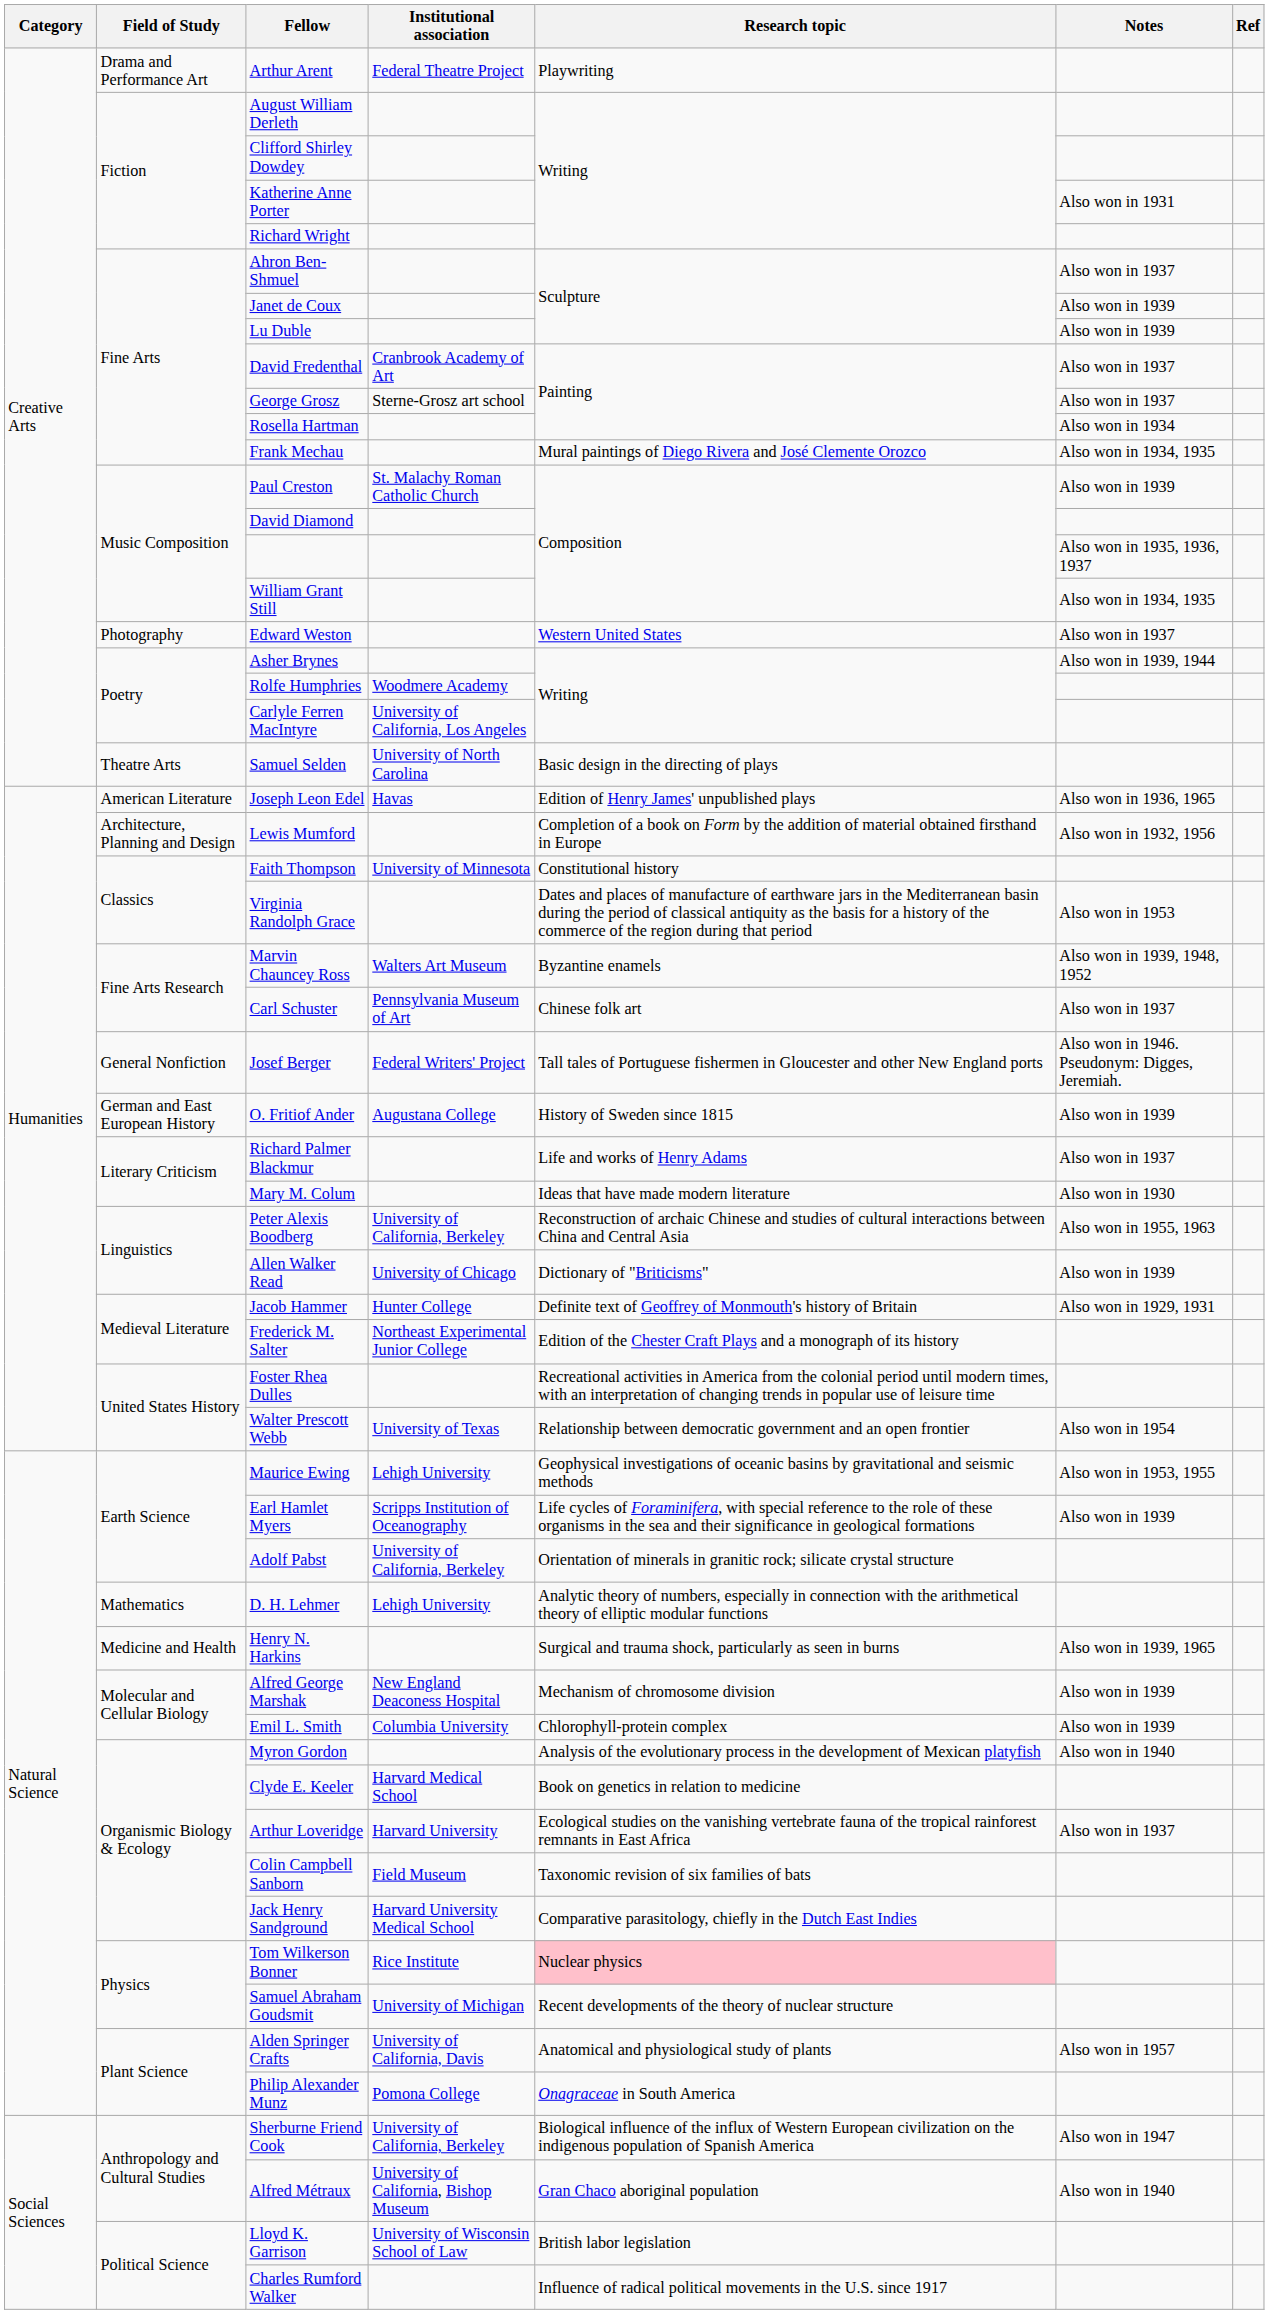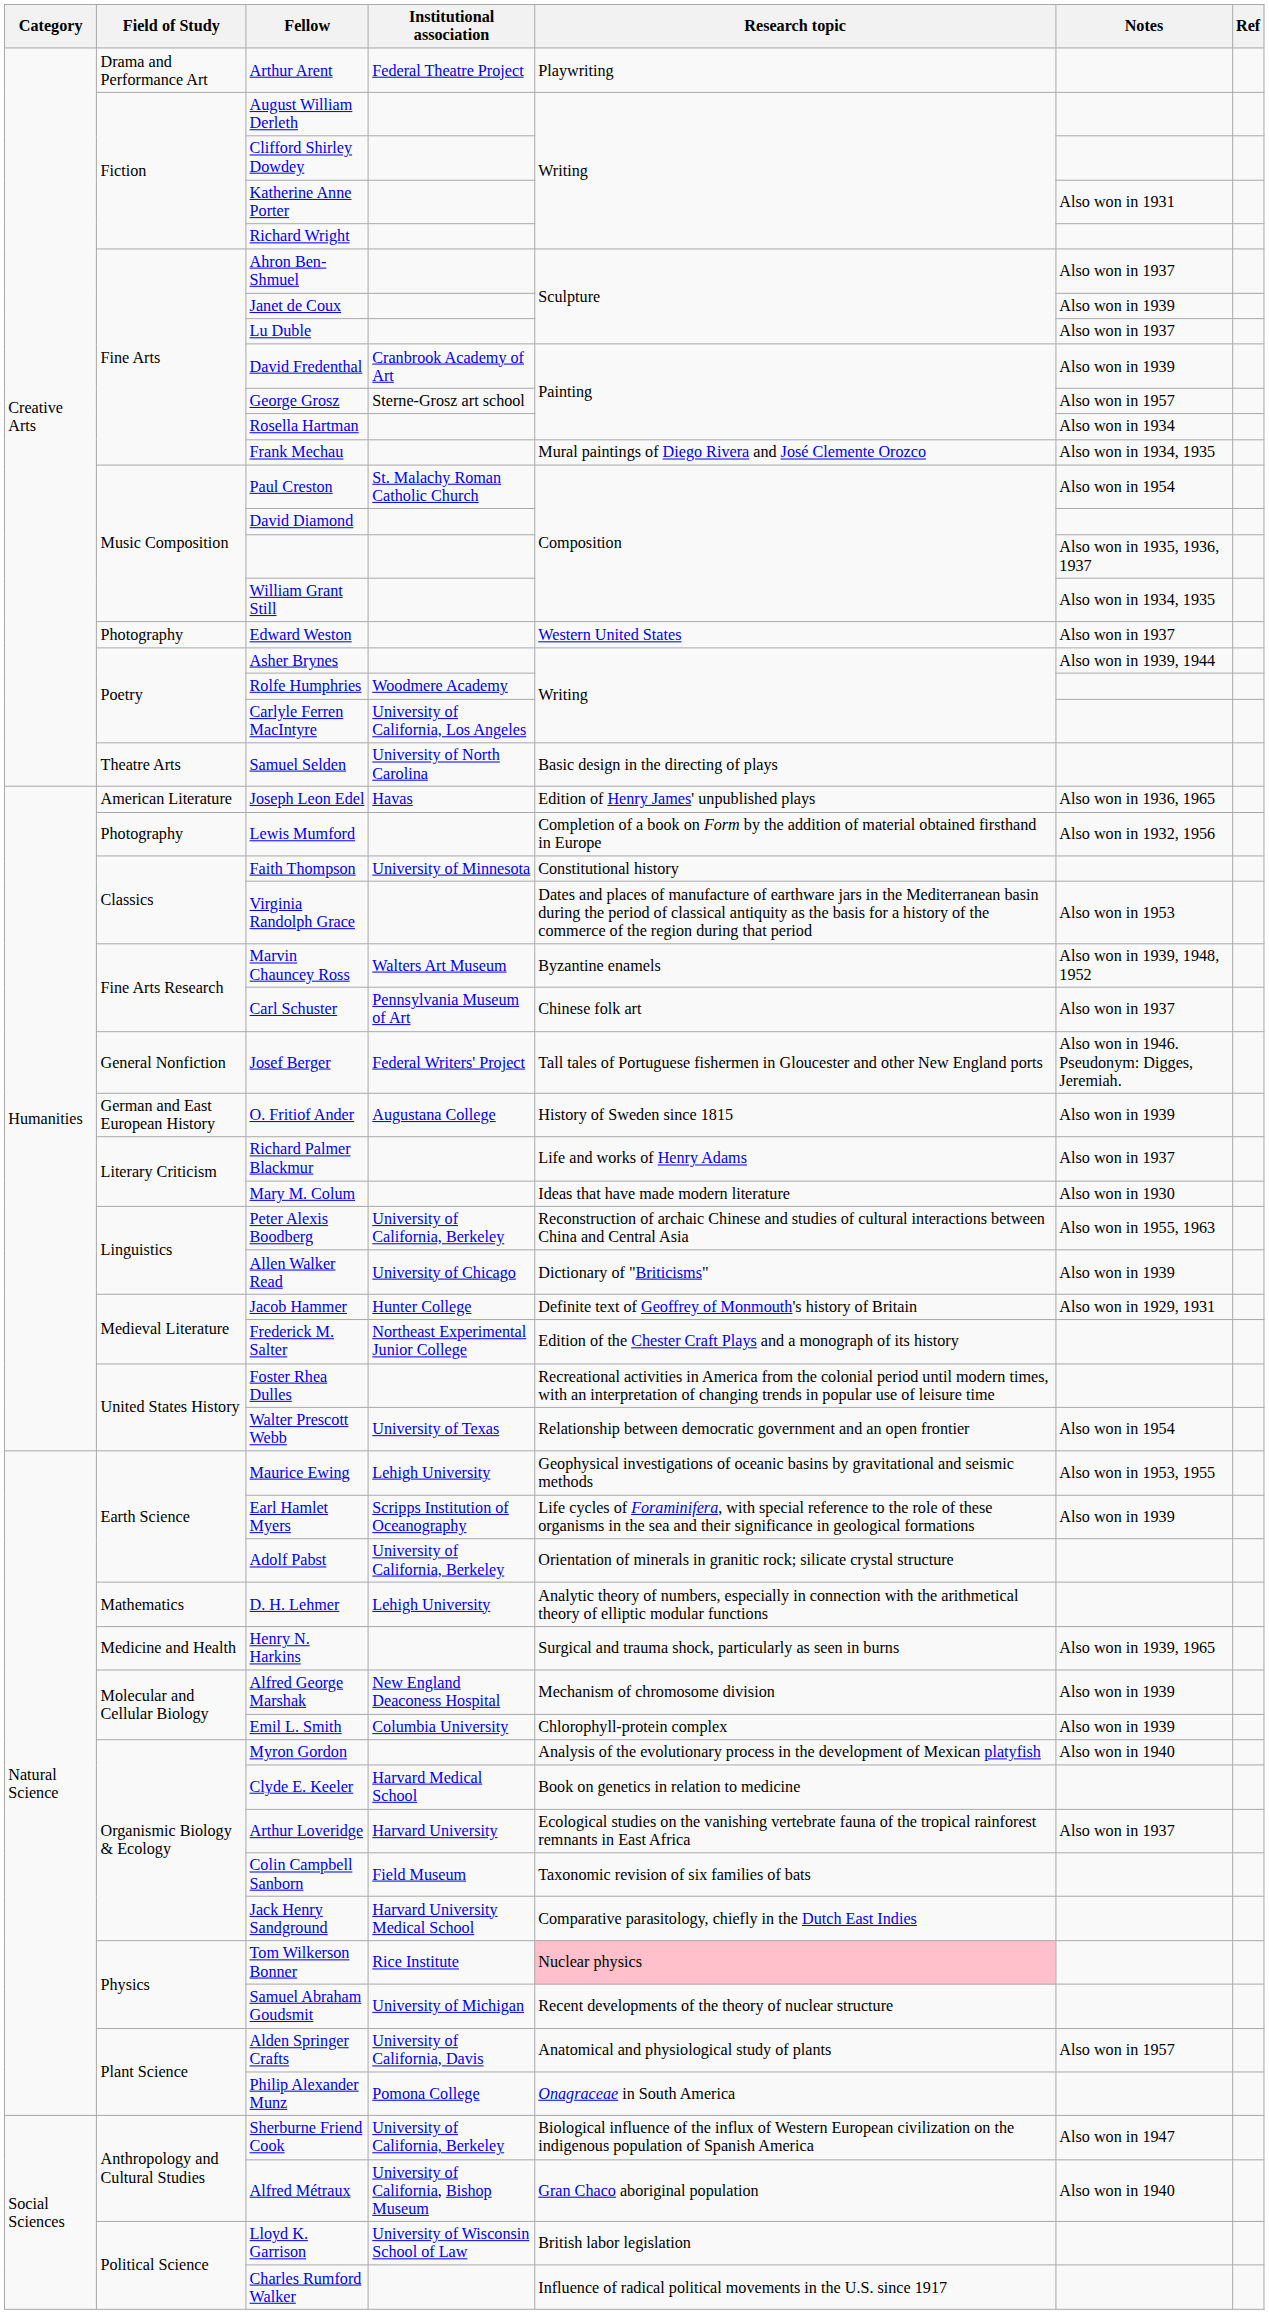Lu Duble | Notes: Also won in 1939 -> Also won in 1937
David Fredenthal | Notes: Also won in 1937 -> Also won in 1939
George Grosz | Notes: Also won in 1937 -> Also won in 1957
Paul Creston | Notes: Also won in 1939 -> Also won in 1954
Lewis Mumford | Field of Study: Architecture, Planning and Design -> Photography
